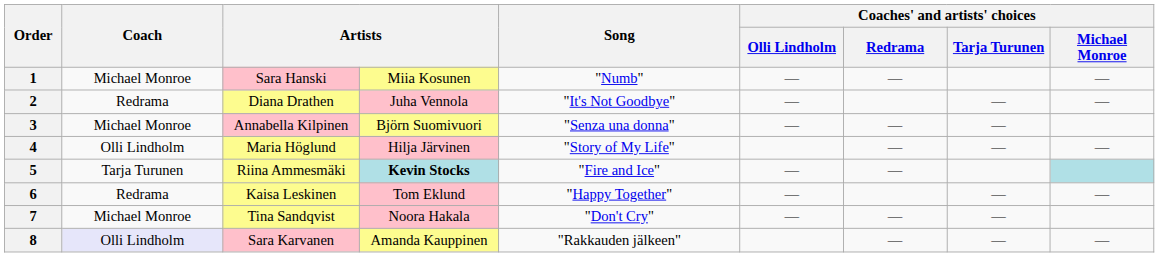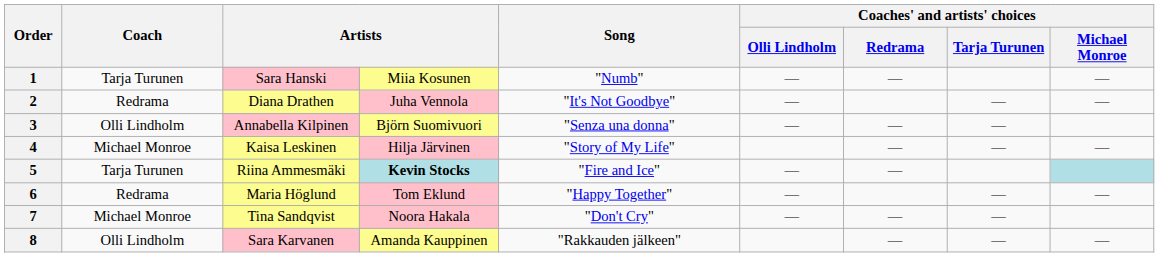1 | Coach: Michael Monroe -> Tarja Turunen
3 | Coach: Michael Monroe -> Olli Lindholm
4 | Coach: Olli Lindholm -> Michael Monroe
4 | column 3: Maria Höglund -> Kaisa Leskinen
6 | column 3: Kaisa Leskinen -> Maria Höglund
8 | Coach: lavender background -> no background
